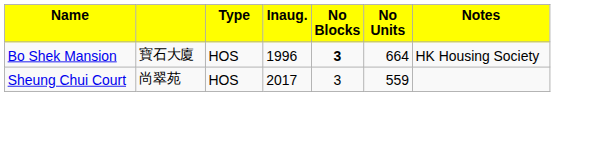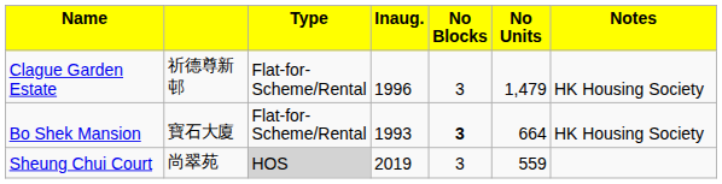+ row: Clague Garden Estate | 祈德尊新邨 | Flat-for-Scheme/Rental | 1996 | 3 | 1,479 | HK Housing Society
Bo Shek Mansion | column 3: HOS -> Flat-for-Scheme/Rental
Bo Shek Mansion | column 4: 1996 -> 1993
Sheung Chui Court | column 3: no background -> lightgrey background
Sheung Chui Court | column 4: 2017 -> 2019
